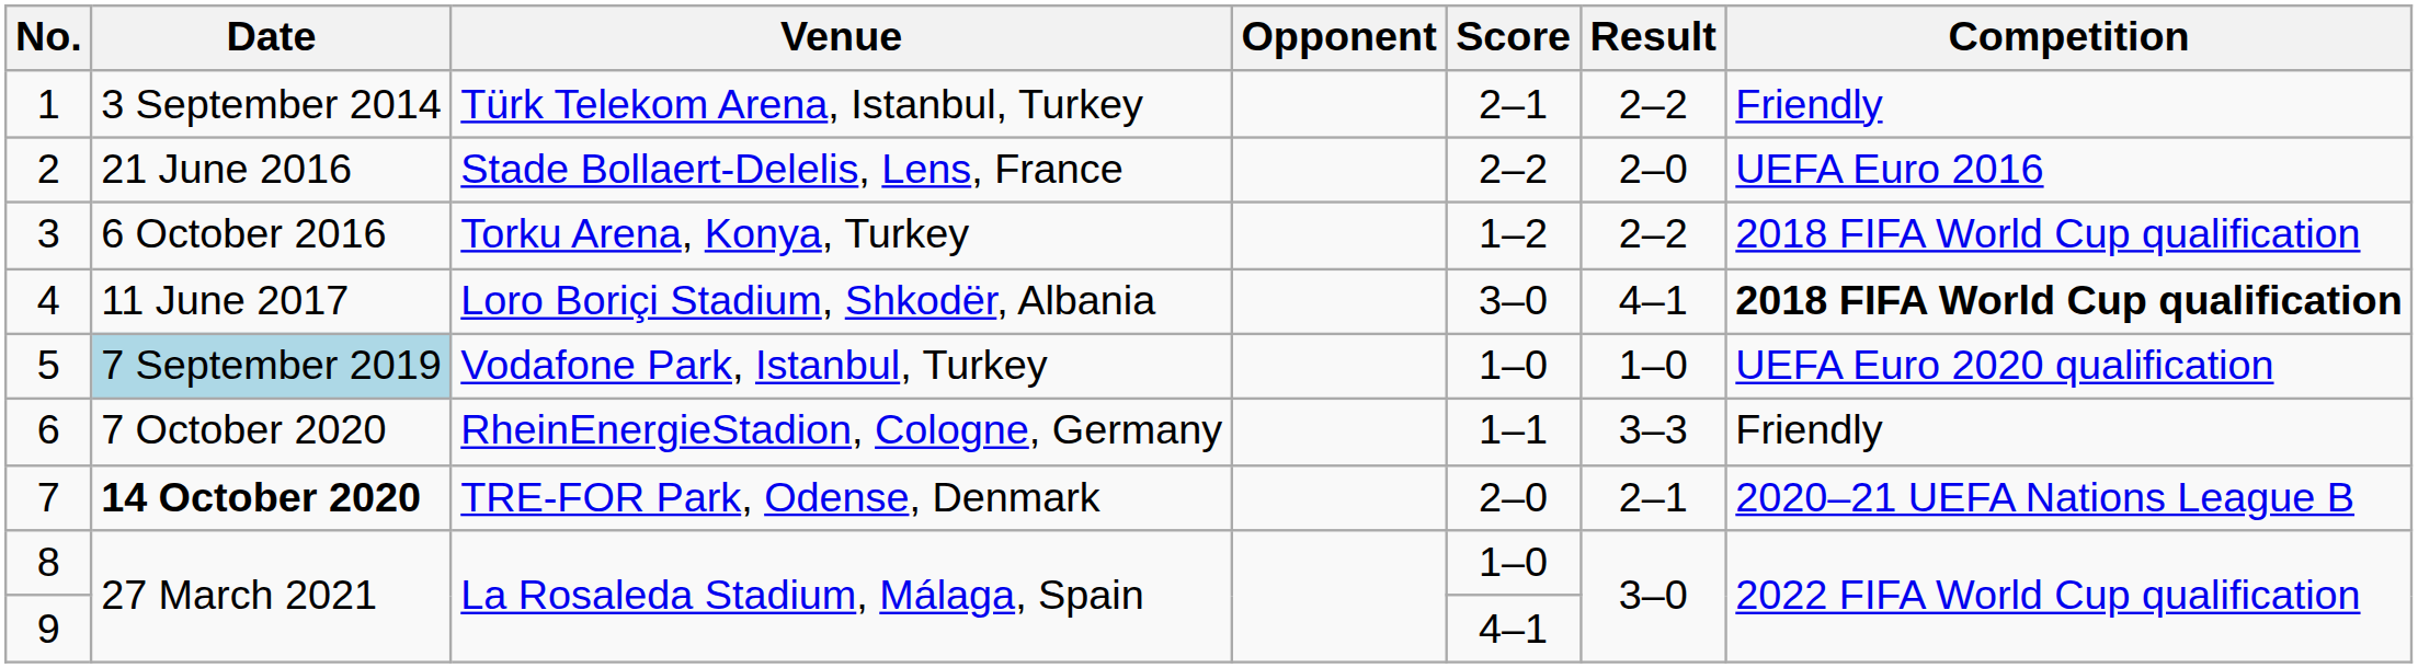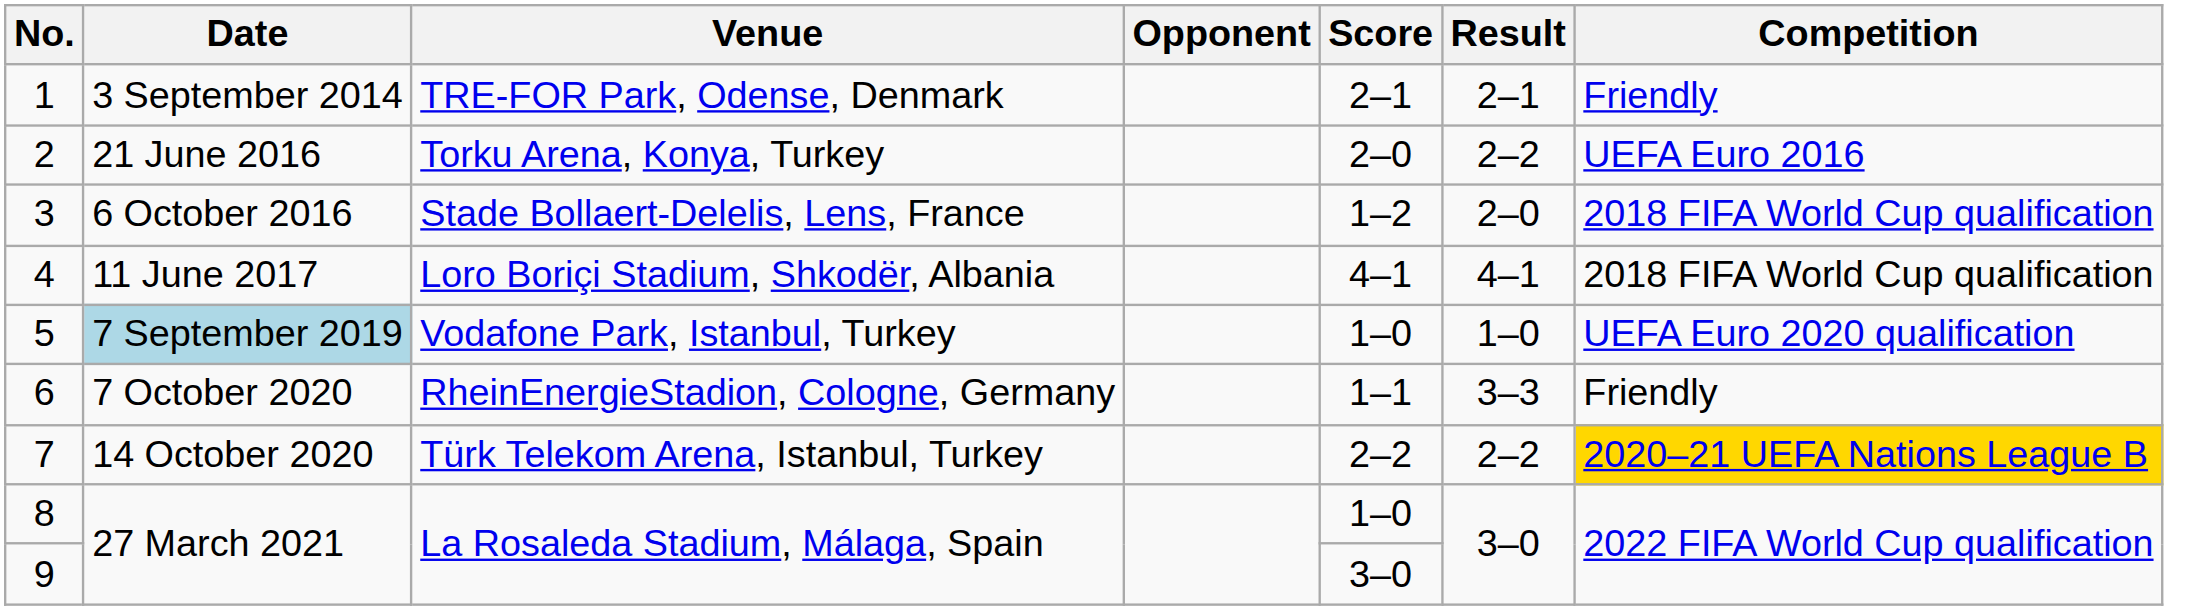1 | Venue: Türk Telekom Arena, Istanbul, Turkey -> TRE-FOR Park, Odense, Denmark
1 | Result: 2–2 -> 2–1
2 | Venue: Stade Bollaert-Delelis, Lens, France -> Torku Arena, Konya, Turkey
2 | Score: 2–2 -> 2–0
2 | Result: 2–0 -> 2–2
3 | Venue: Torku Arena, Konya, Turkey -> Stade Bollaert-Delelis, Lens, France
3 | Result: 2–2 -> 2–0
4 | Score: 3–0 -> 4–1
4 | Competition: bold -> normal
7 | Date: bold -> normal
7 | Venue: TRE-FOR Park, Odense, Denmark -> Türk Telekom Arena, Istanbul, Turkey
7 | Score: 2–0 -> 2–2
7 | Result: 2–1 -> 2–2
7 | Competition: no background -> gold background
9 | Score: 4–1 -> 3–0
